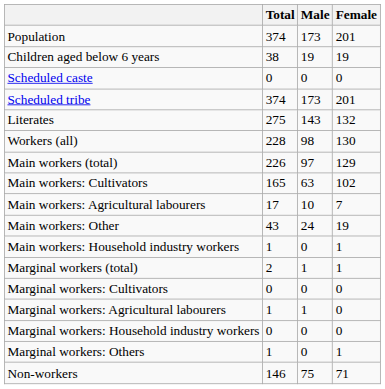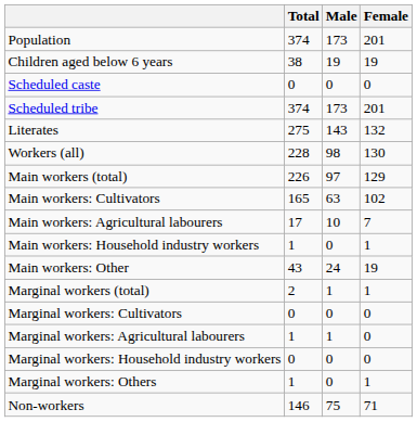rows swapped: Main workers: Household industry workers <-> Main workers: Other
